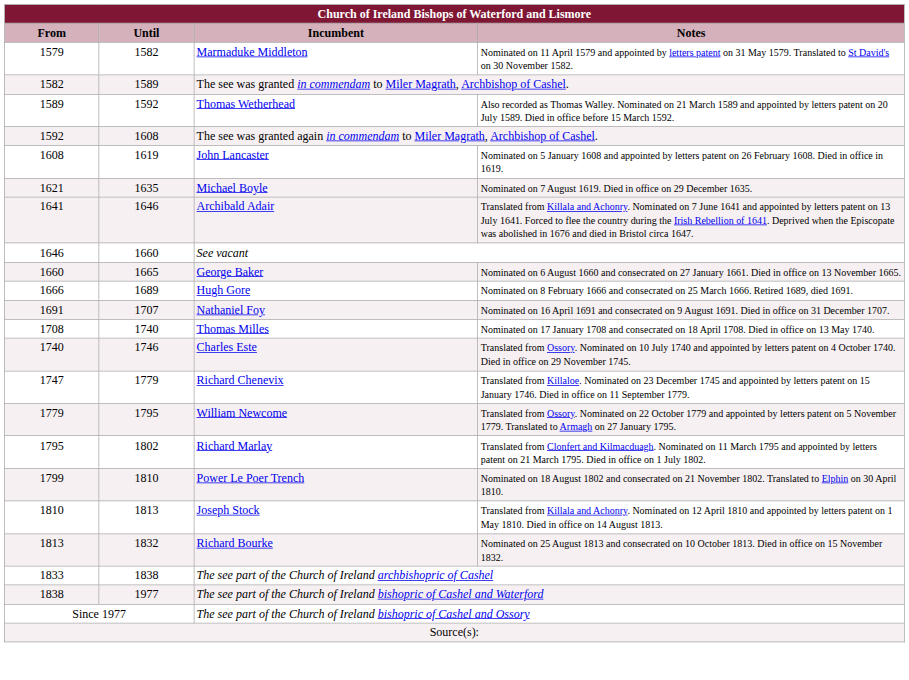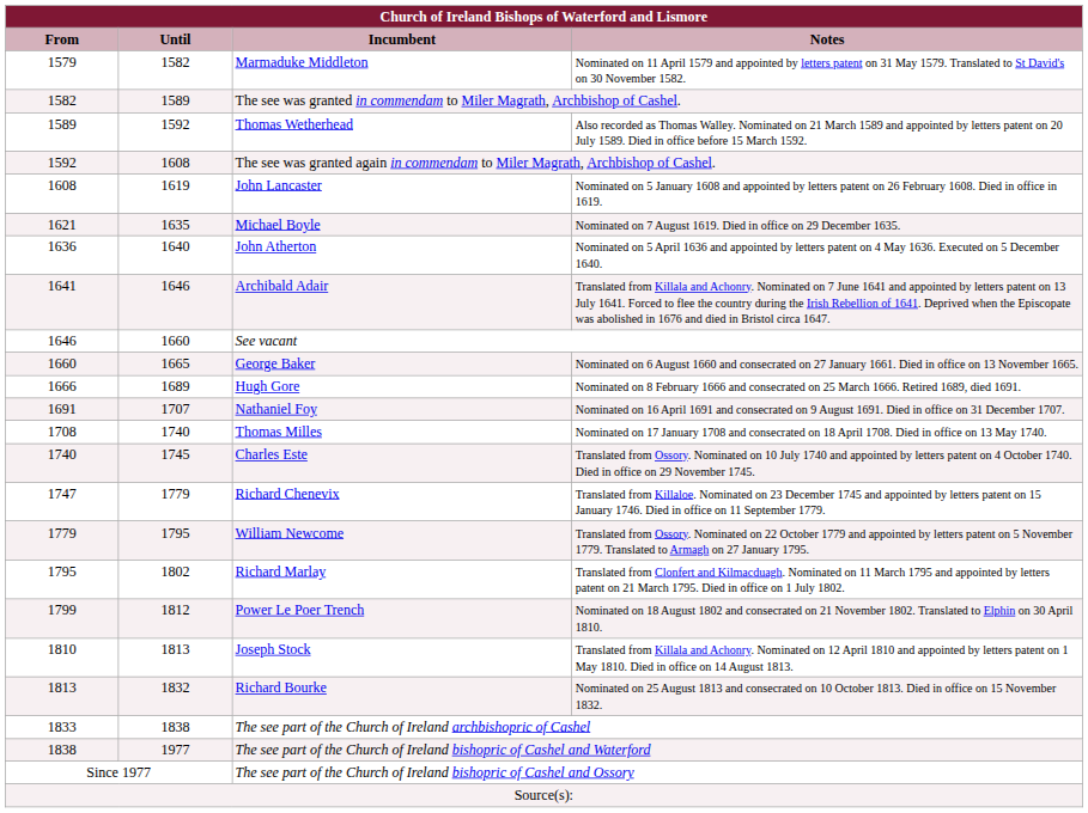+ row: 1636 | 1640 | John Atherton | Nominated on 5 April 1636 and appointed by letters patent on 4 May 1636. Executed on 5 December 1640.
Charles Este | Until: 1746 -> 1745
Power Le Poer Trench | Until: 1810 -> 1812
